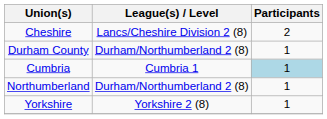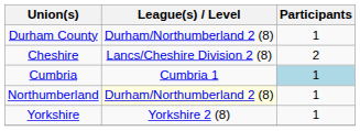rows swapped: Durham County <-> Cheshire
Northumberland | League(s) / Level: no background -> lightyellow background
